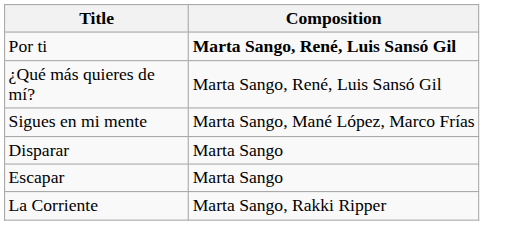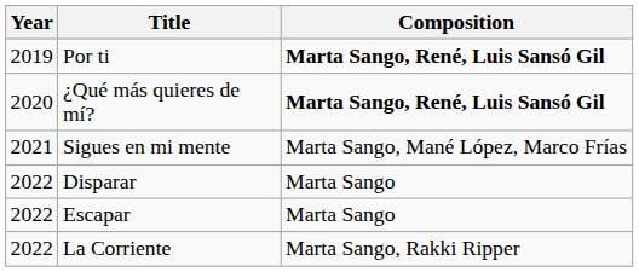+ column: Year | 2019 | 2020 | 2021 | 2022 | 2022 | 2022
¿Qué más quieres de mí? | Composition: normal -> bold
